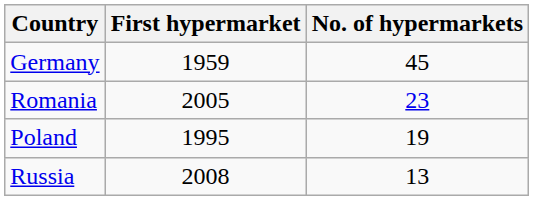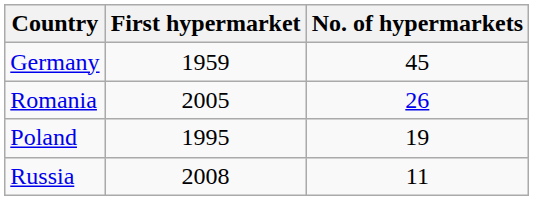Romania | No. of hypermarkets: 23 -> 26
Russia | No. of hypermarkets: 13 -> 11
